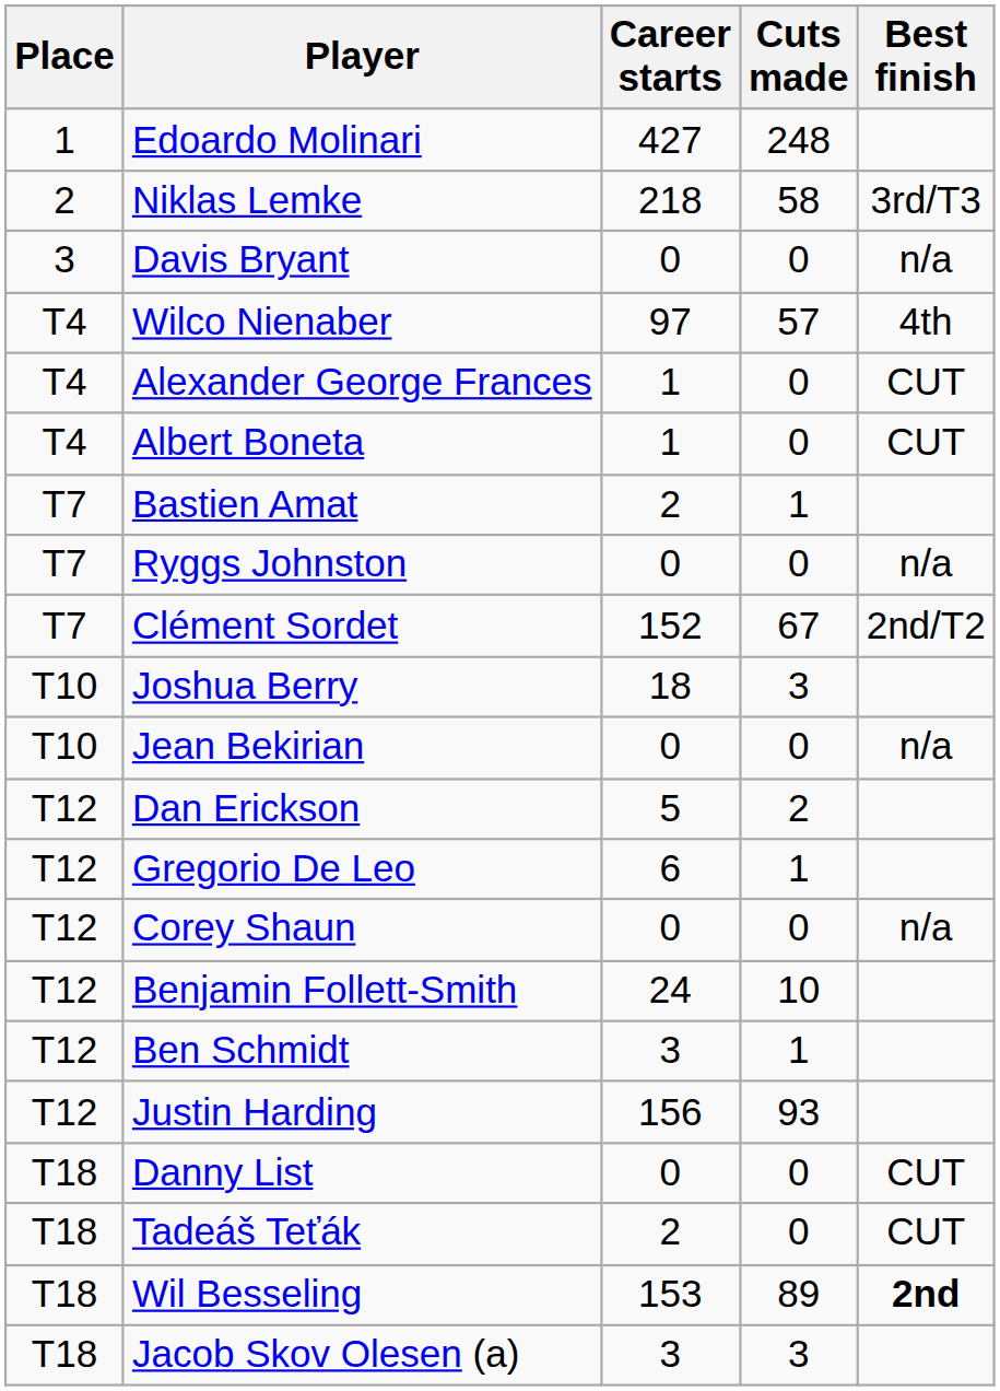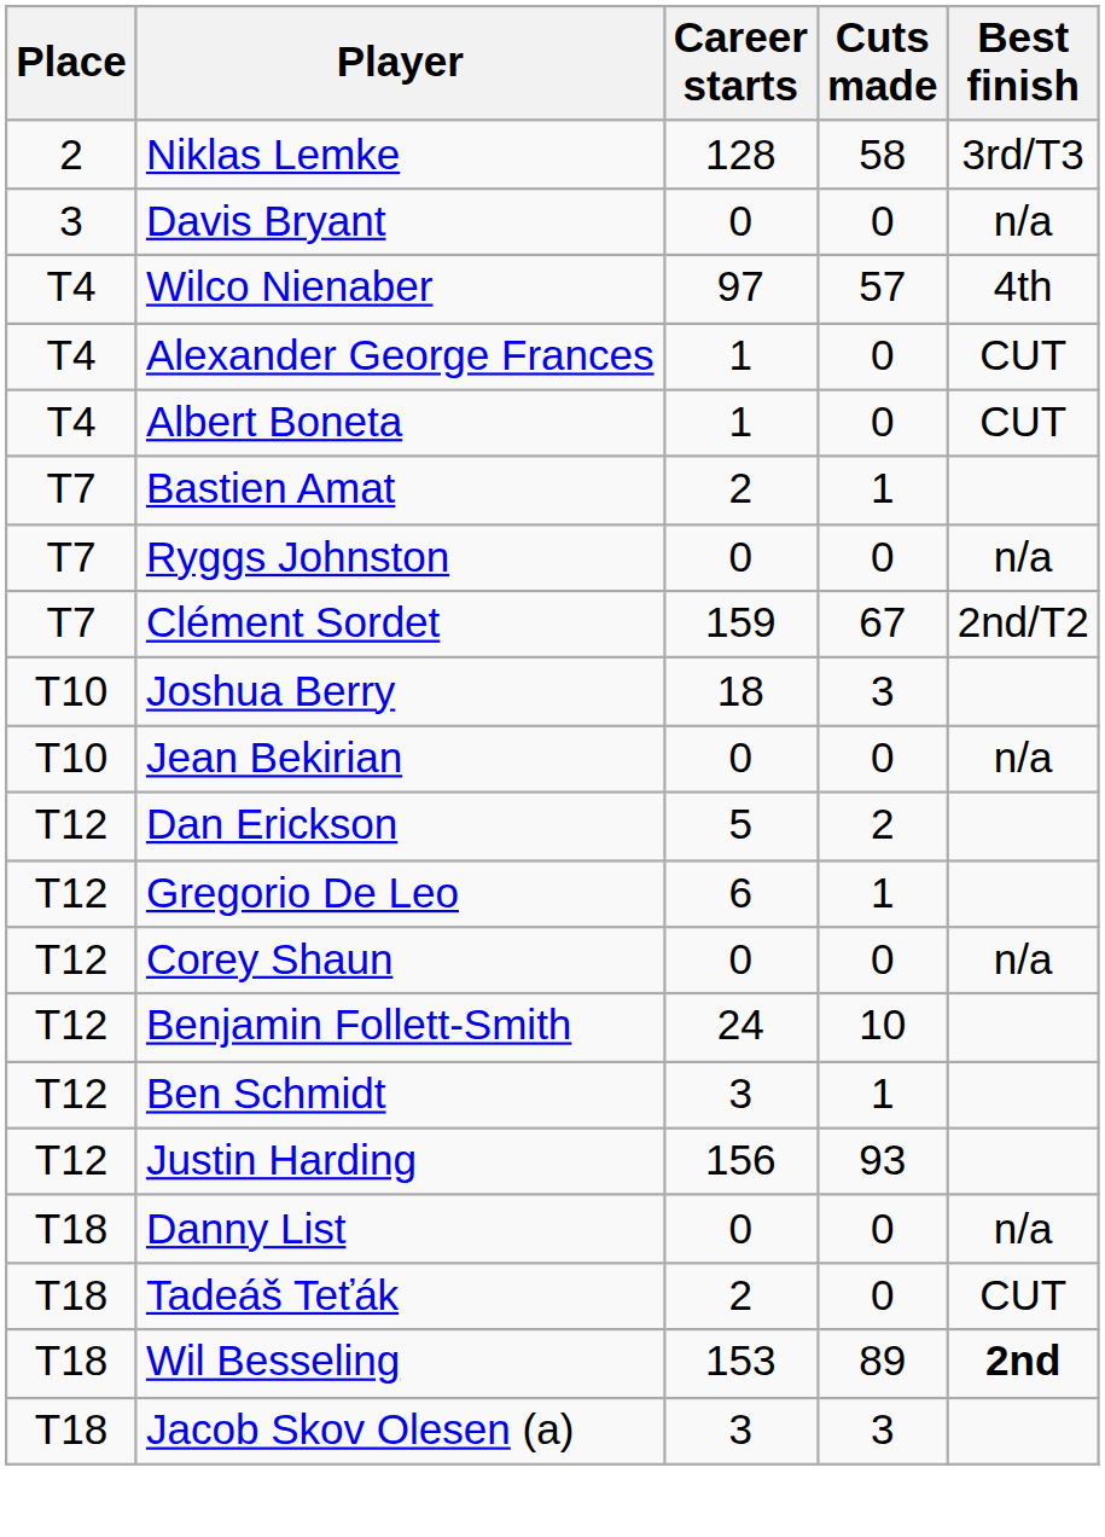- row: 1 | Edoardo Molinari | 427 | 248
Niklas Lemke | Career starts: 218 -> 128
Clément Sordet | Career starts: 152 -> 159
Danny List | Best finish: CUT -> n/a
